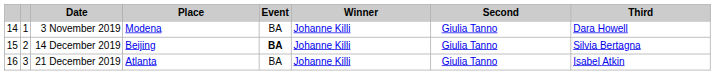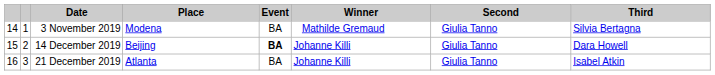3 November 2019 | Winner: Johanne Killi -> Mathilde Gremaud
3 November 2019 | Third: Dara Howell -> Silvia Bertagna
14 December 2019 | Third: Silvia Bertagna -> Dara Howell
